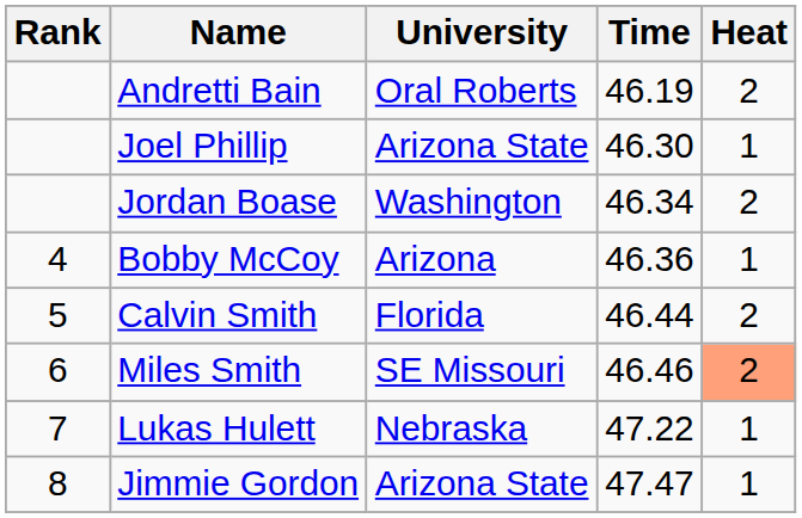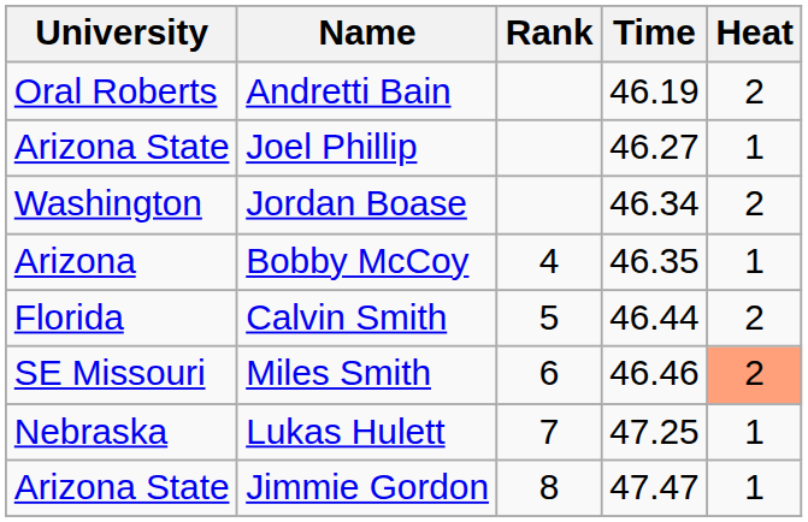columns swapped: Rank <-> University
Joel Phillip | Time: 46.30 -> 46.27
Bobby McCoy | Time: 46.36 -> 46.35
Lukas Hulett | Time: 47.22 -> 47.25
